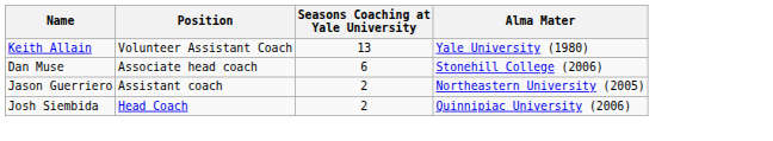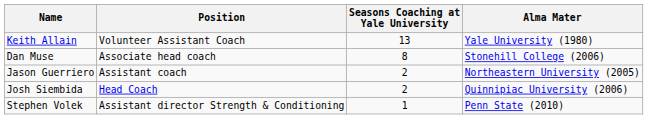Dan Muse | Seasons Coaching at Yale University: 6 -> 8
+ row: Stephen Volek | Assistant director Strength & Conditioning | 1 | Penn State (2010)
